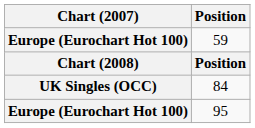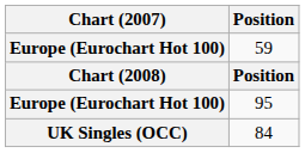rows swapped: 95 <-> 84
